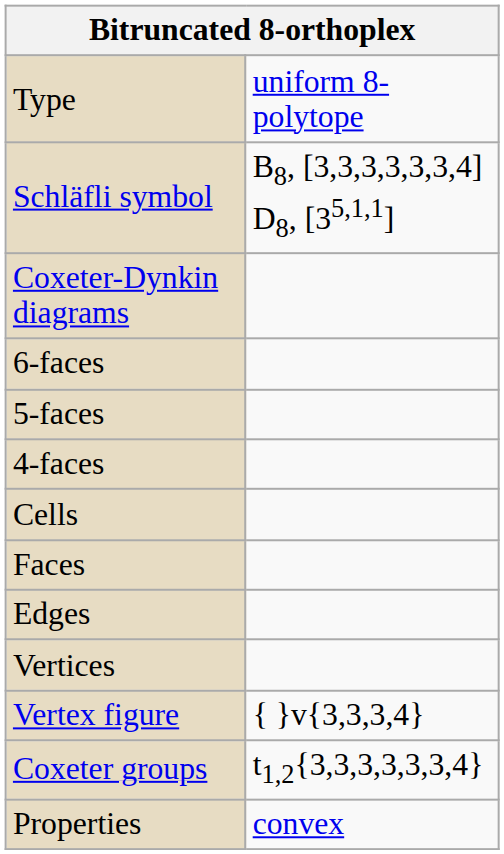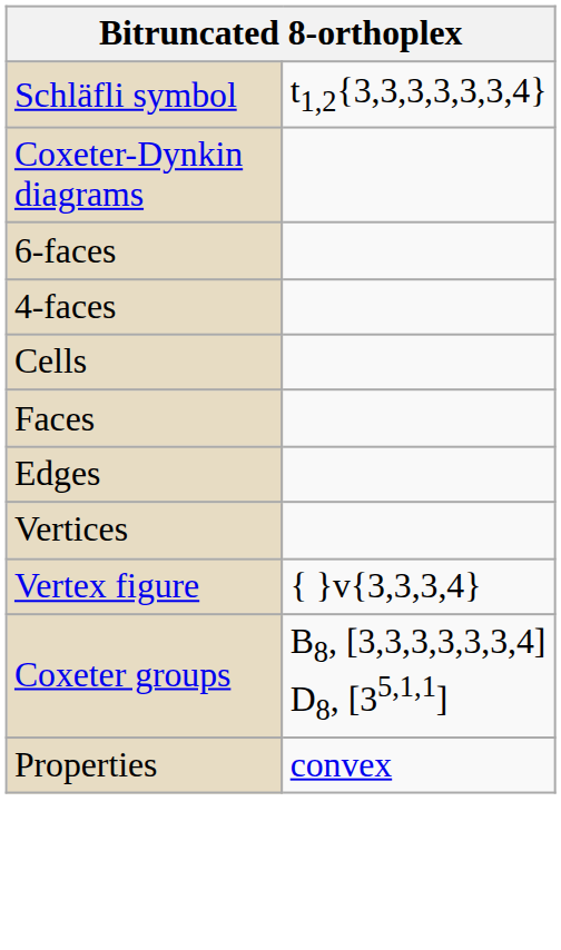- row: Type | uniform 8-polytope
Schläfli symbol | column 2: B8, [3,3,3,3,3,3,4] D8, [35,1,1] -> t1,2{3,3,3,3,3,3,4}
- row: 5-faces
Coxeter groups | column 2: t1,2{3,3,3,3,3,3,4} -> B8, [3,3,3,3,3,3,4] D8, [35,1,1]
